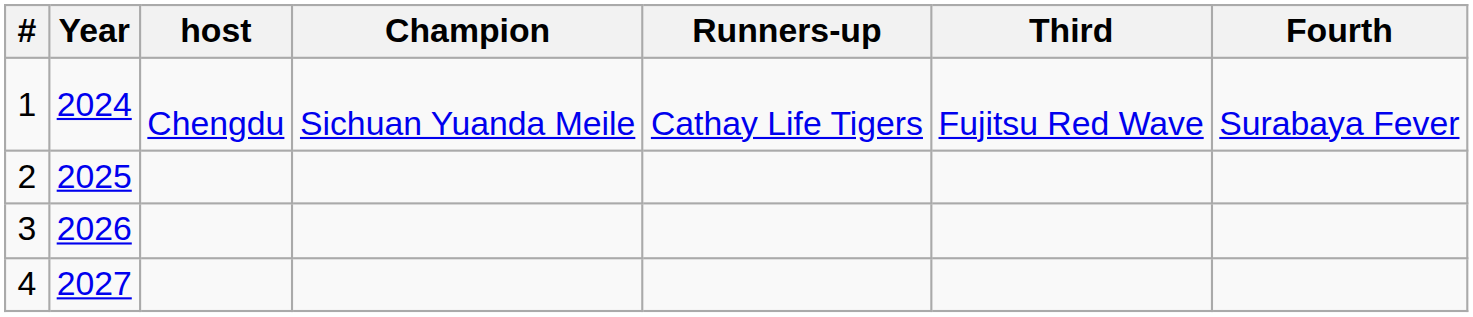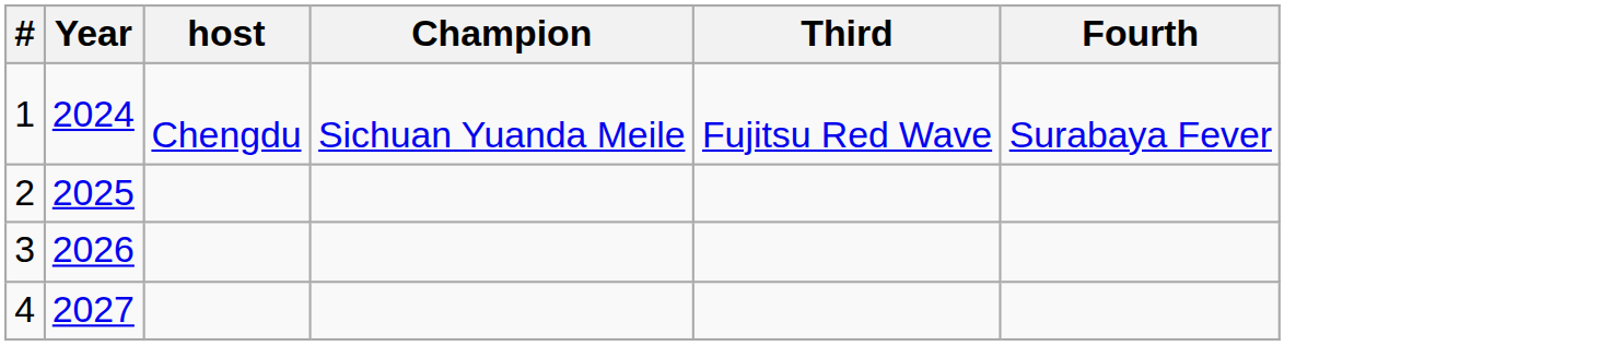- column: Runners-up | Cathay Life Tigers
